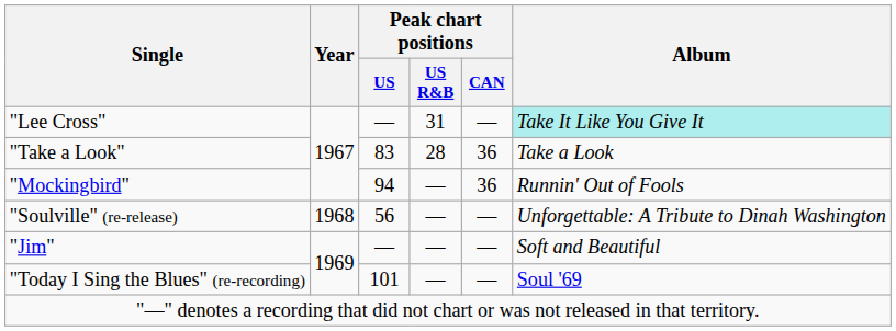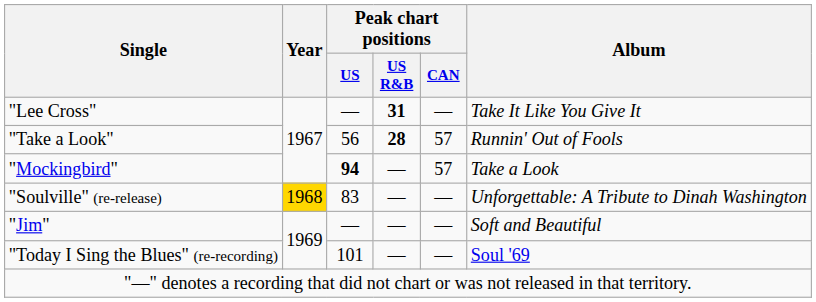"Lee Cross" | Peak chart positions / US R&B: normal -> bold
"Lee Cross" | Album: paleturquoise background -> no background
"Take a Look" | Peak chart positions / US: 83 -> 56
"Take a Look" | Peak chart positions / US R&B: normal -> bold
"Take a Look" | Peak chart positions / CAN: 36 -> 57
"Take a Look" | Album: Take a Look -> Runnin' Out of Fools
"Mockingbird" | Peak chart positions / US: normal -> bold
"Mockingbird" | Peak chart positions / CAN: 36 -> 57
"Mockingbird" | Album: Runnin' Out of Fools -> Take a Look
"Soulville" (re-release) | Year: no background -> gold background
"Soulville" (re-release) | Peak chart positions / US: 56 -> 83
